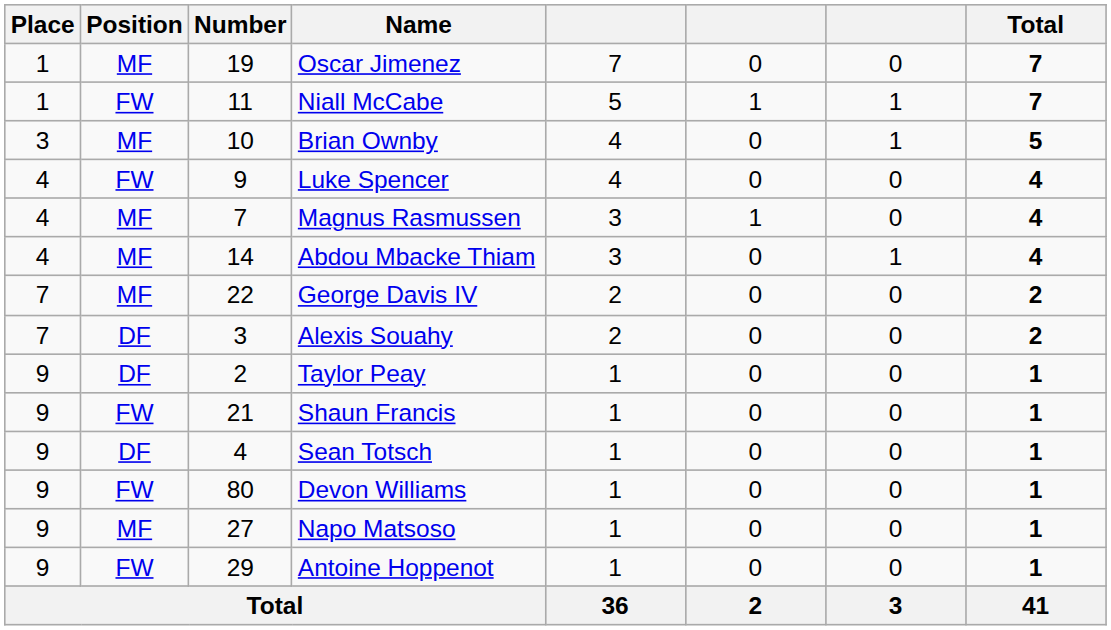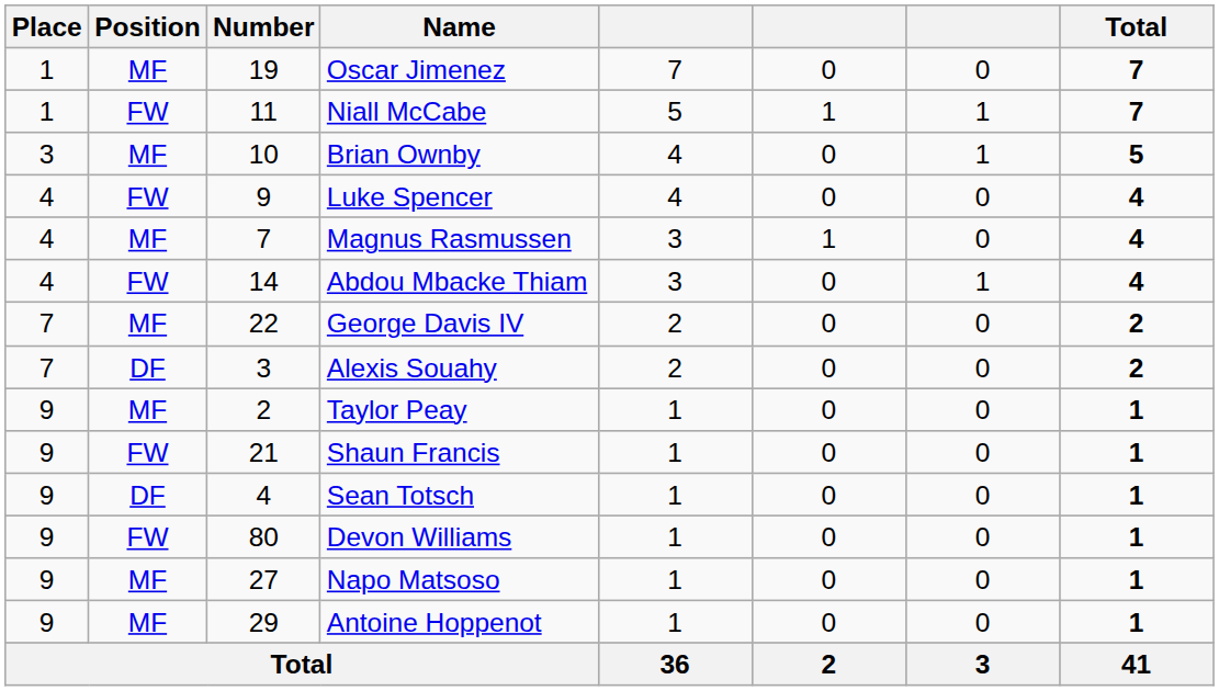Abdou Mbacke Thiam | Position: MF -> FW
Taylor Peay | Position: DF -> MF
Antoine Hoppenot | Position: FW -> MF
